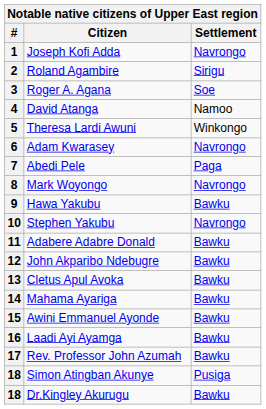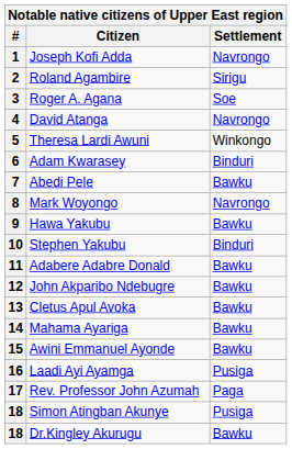4 | Settlement: Namoo -> Navrongo
6 | Settlement: Navrongo -> Binduri
7 | Settlement: Paga -> Bawku
10 | Settlement: Navrongo -> Binduri
16 | Settlement: Bawku -> Pusiga
17 | Settlement: Bawku -> Paga
